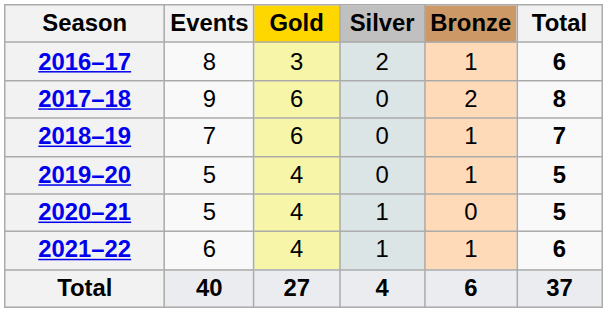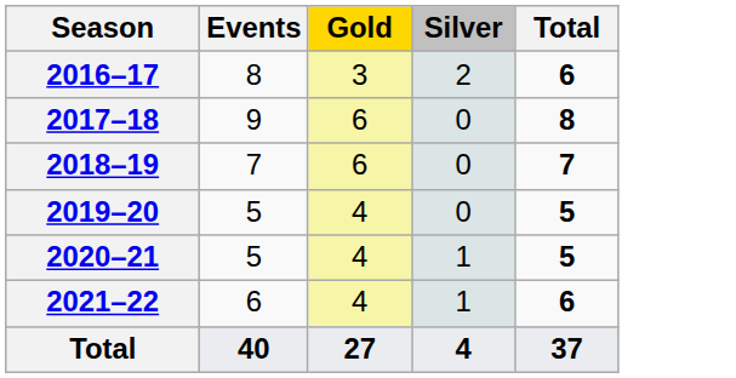- column: Bronze | 1 | 2 | 1 | 1 | 0 | 1 | 6
